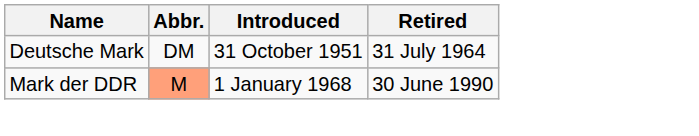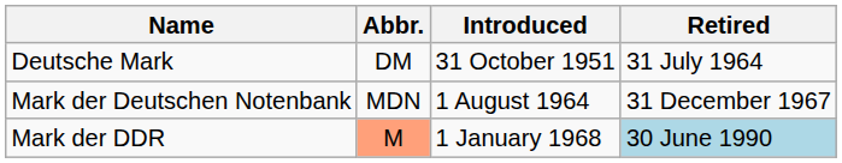+ row: Mark der Deutschen Notenbank | MDN | 1 August 1964 | 31 December 1967
Mark der DDR | Retired: no background -> lightblue background
